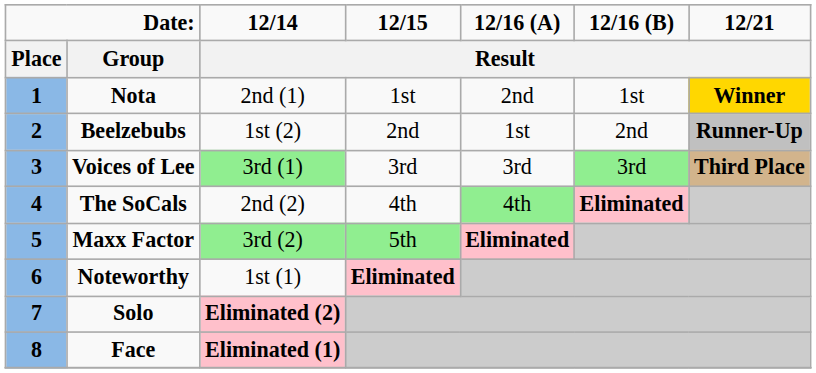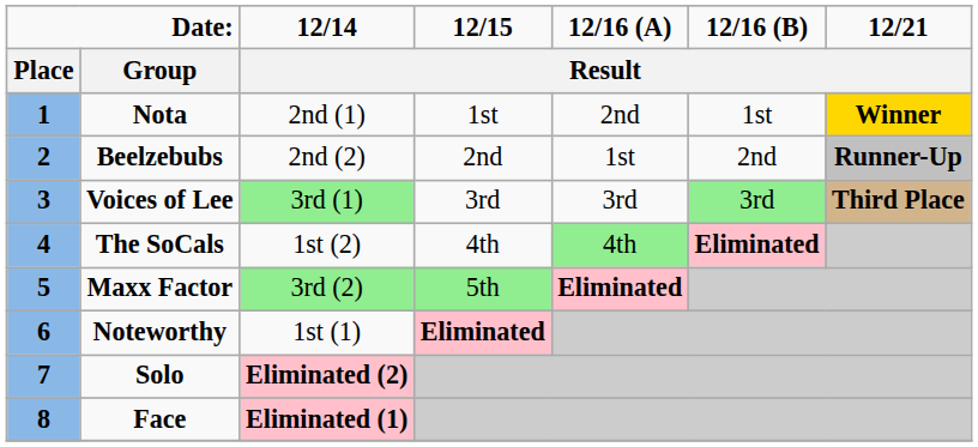Beelzebubs | 12/14 / Result: 1st (2) -> 2nd (2)
The SoCals | 12/14 / Result: 2nd (2) -> 1st (2)
